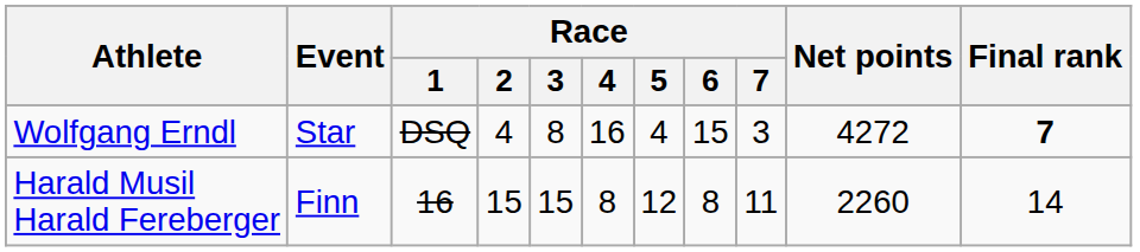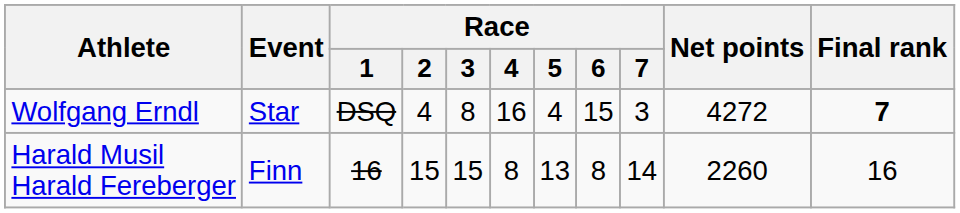Harald Musil Harald Fereberger | Race / 5: 12 -> 13
Harald Musil Harald Fereberger | Race / 7: 11 -> 14
Harald Musil Harald Fereberger | Final rank: 14 -> 16
